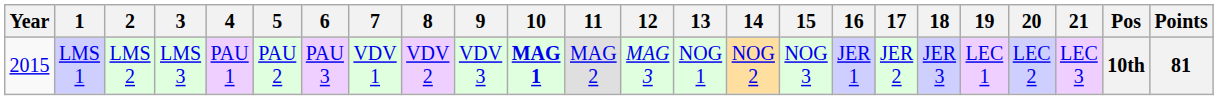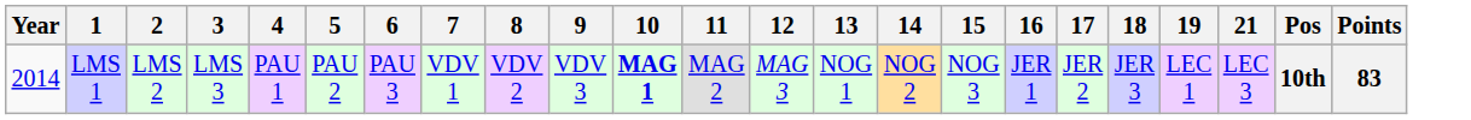- column: 20 | LEC 2
LMS 1 | Year: 2015 -> 2014
LMS 1 | Points: 81 -> 83
